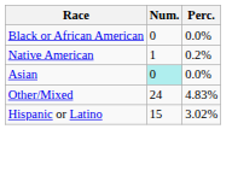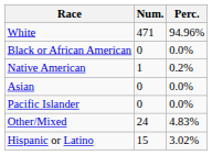+ row: White | 471 | 94.96%
Asian | Num.: paleturquoise background -> no background
+ row: Pacific Islander | 0 | 0.0%
